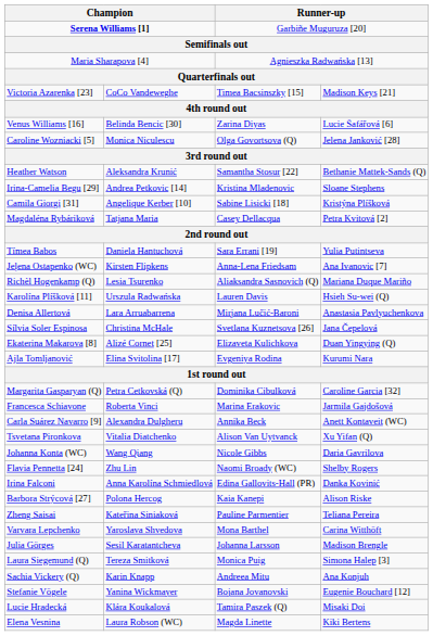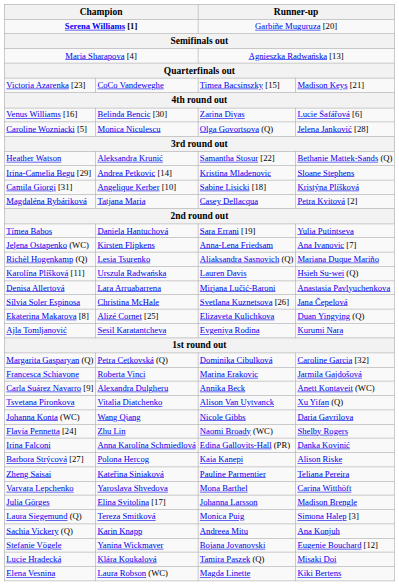Ajla Tomljanović | column 2: Elina Svitolina [17] -> Sesil Karatantcheva
Julia Görges | column 2: Sesil Karatantcheva -> Elina Svitolina [17]
